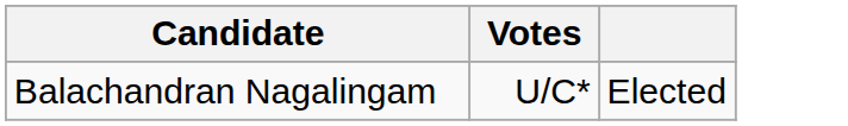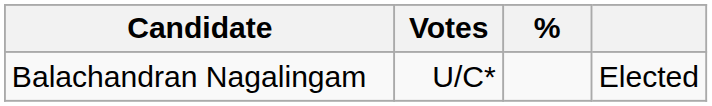+ column: %
